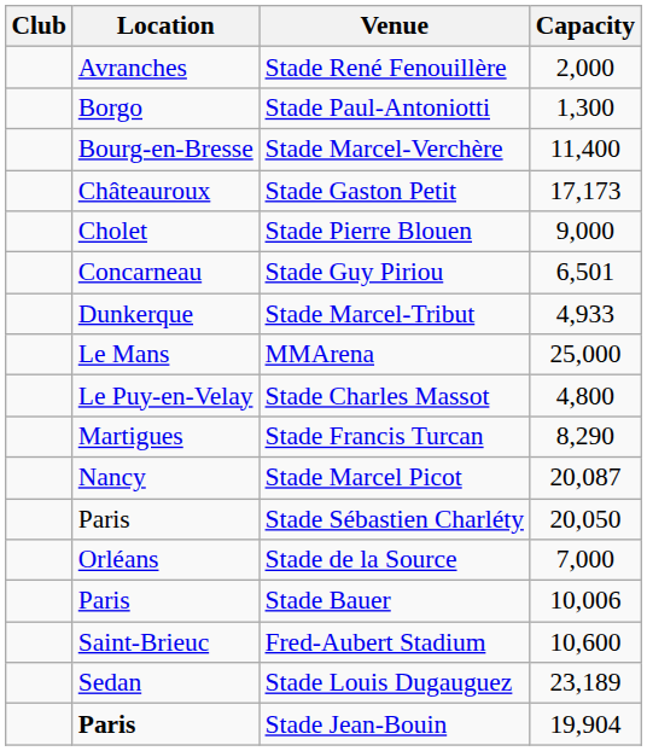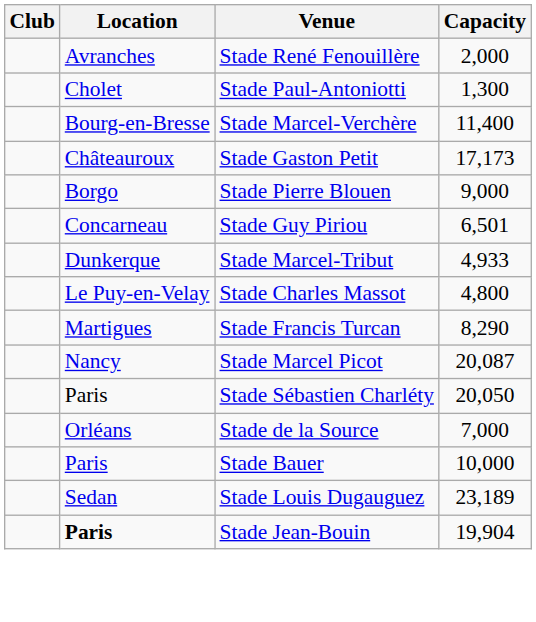Stade Paul-Antoniotti | Location: Borgo -> Cholet
Stade Pierre Blouen | Location: Cholet -> Borgo
- row: Le Mans | MMArena | 25,000
Stade Bauer | Capacity: 10,006 -> 10,000
- row: Saint-Brieuc | Fred-Aubert Stadium | 10,600
